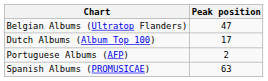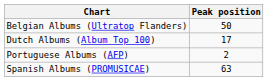Belgian Albums (Ultratop Flanders) | Peak position: 47 -> 50
